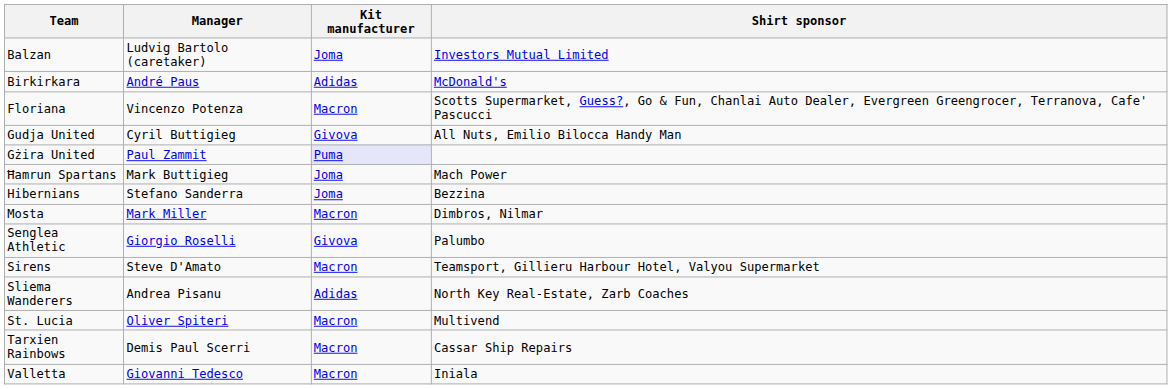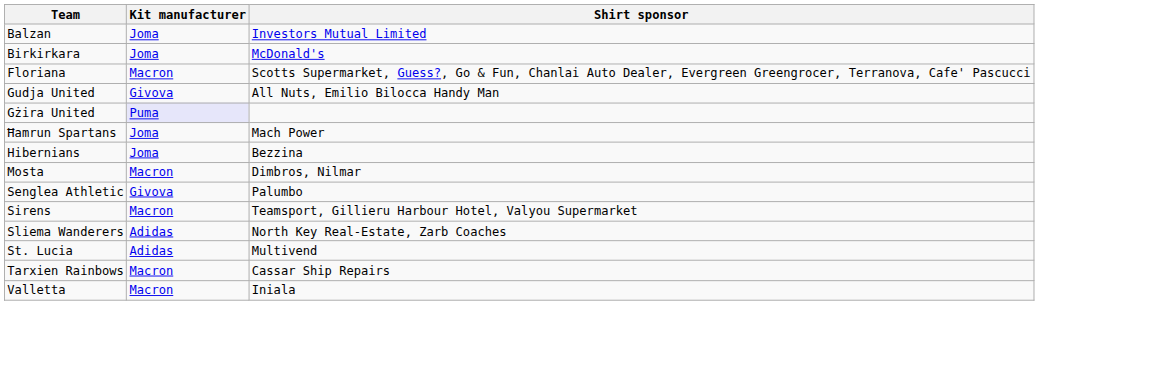- column: Manager | Ludvig Bartolo (caretaker) | André Paus | Vincenzo Potenza | Cyril Buttigieg | Paul Zammit | Mark Buttigieg | Stefano Sanderra | Mark Miller | Giorgio Roselli | Steve D'Amato | Andrea Pisanu | Oliver Spiteri | Demis Paul Scerri | Giovanni Tedesco
Birkirkara | Kit manufacturer: Adidas -> Joma
St. Lucia | Kit manufacturer: Macron -> Adidas
